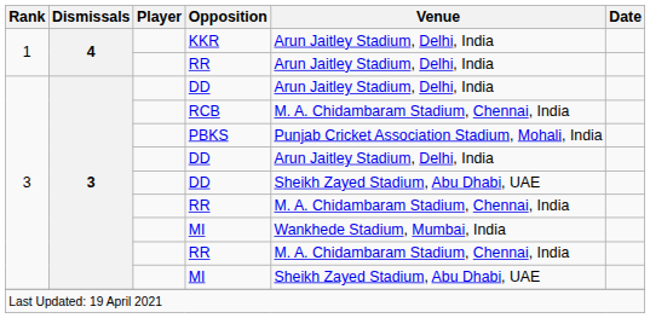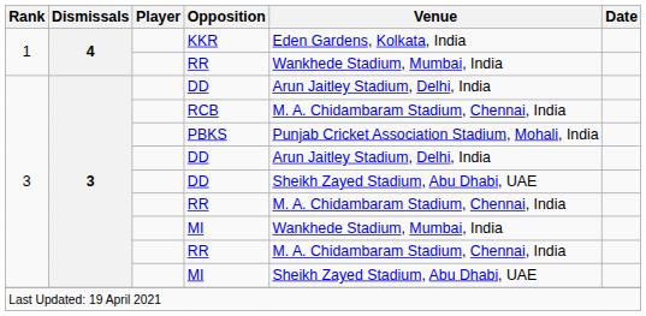KKR | Venue: Arun Jaitley Stadium, Delhi, India -> Eden Gardens, Kolkata, India
1 / RR | Venue: Arun Jaitley Stadium, Delhi, India -> Wankhede Stadium, Mumbai, India
